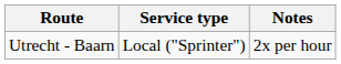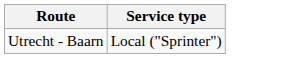- column: Notes | 2x per hour
